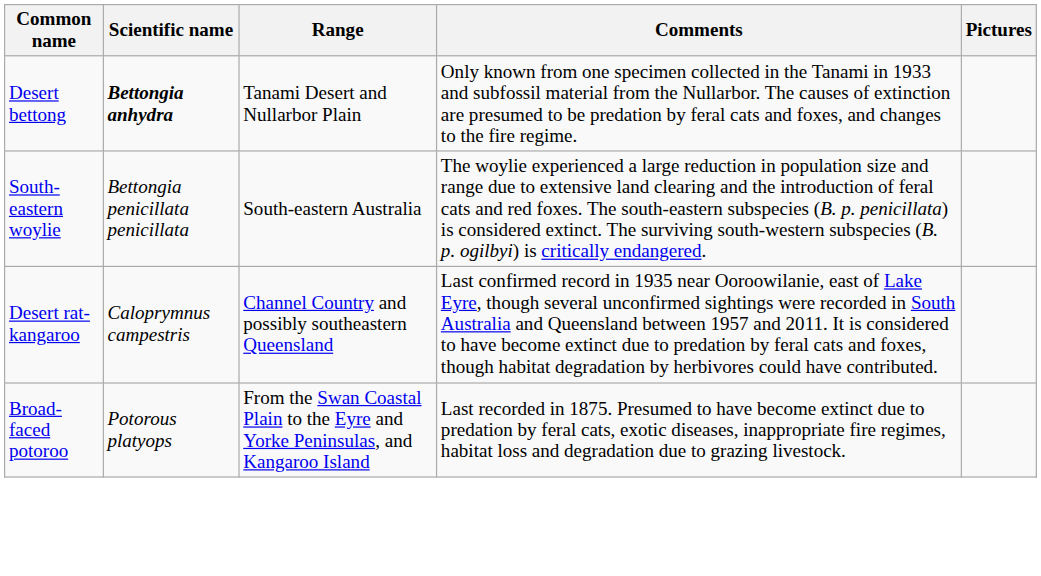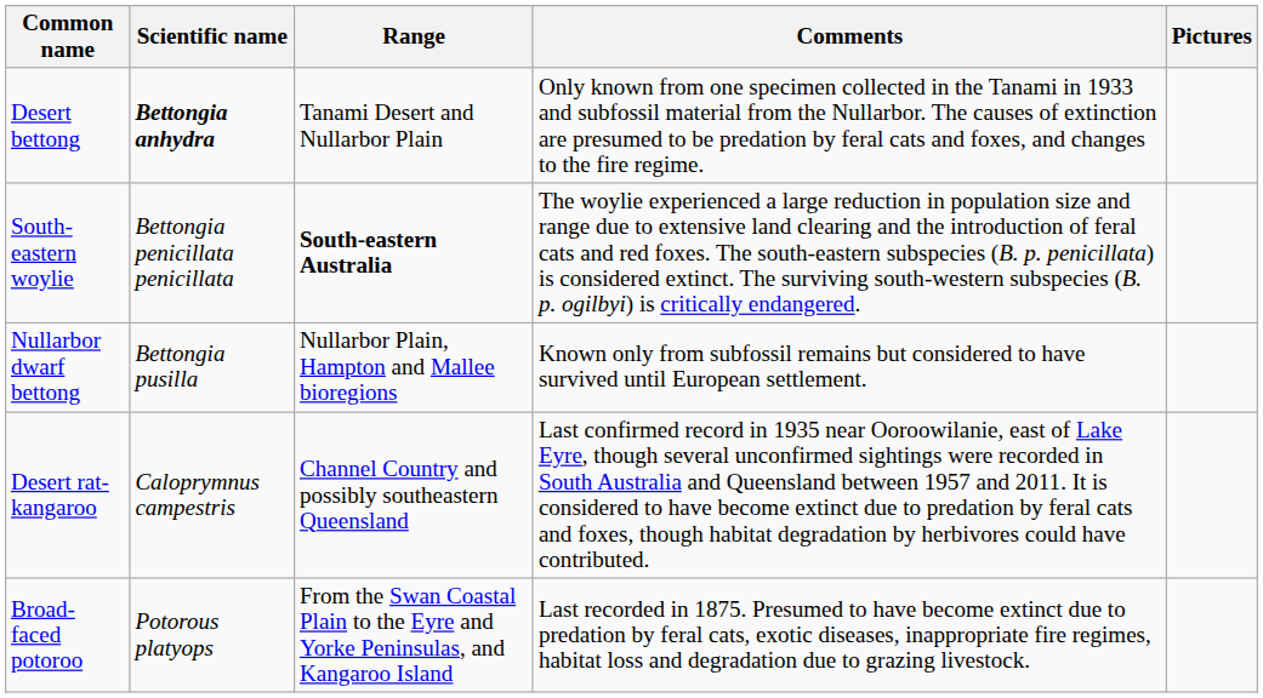South-eastern woylie | Range: normal -> bold
+ row: Nullarbor dwarf bettong | Bettongia pusilla | Nullarbor Plain, Hampton and Mallee bioregions | Known only from subfossil remains but considered to have survived until European settlement.
